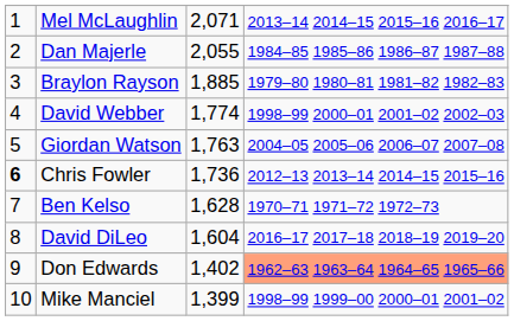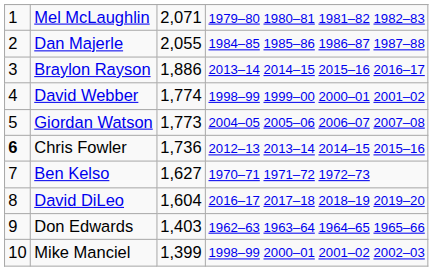Mel McLaughlin | column 4: 2013–14 2014–15 2015–16 2016–17 -> 1979–80 1980–81 1981–82 1982–83
Braylon Rayson | column 3: 1,885 -> 1,886
Braylon Rayson | column 4: 1979–80 1980–81 1981–82 1982–83 -> 2013–14 2014–15 2015–16 2016–17
David Webber | column 4: 1998–99 2000–01 2001–02 2002–03 -> 1998–99 1999–00 2000–01 2001–02
Giordan Watson | column 3: 1,763 -> 1,773
Ben Kelso | column 3: 1,628 -> 1,627
Don Edwards | column 3: 1,402 -> 1,403
Don Edwards | column 4: lightsalmon background -> no background
Mike Manciel | column 4: 1998–99 1999–00 2000–01 2001–02 -> 1998–99 2000–01 2001–02 2002–03
